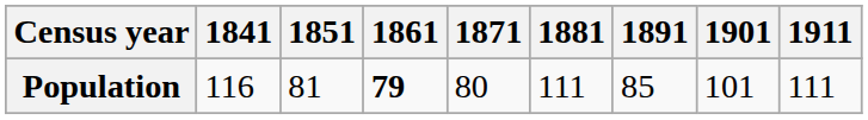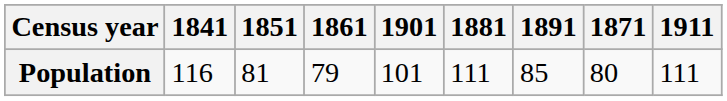columns swapped: 1871 <-> 1901
Population | 1861: bold -> normal
